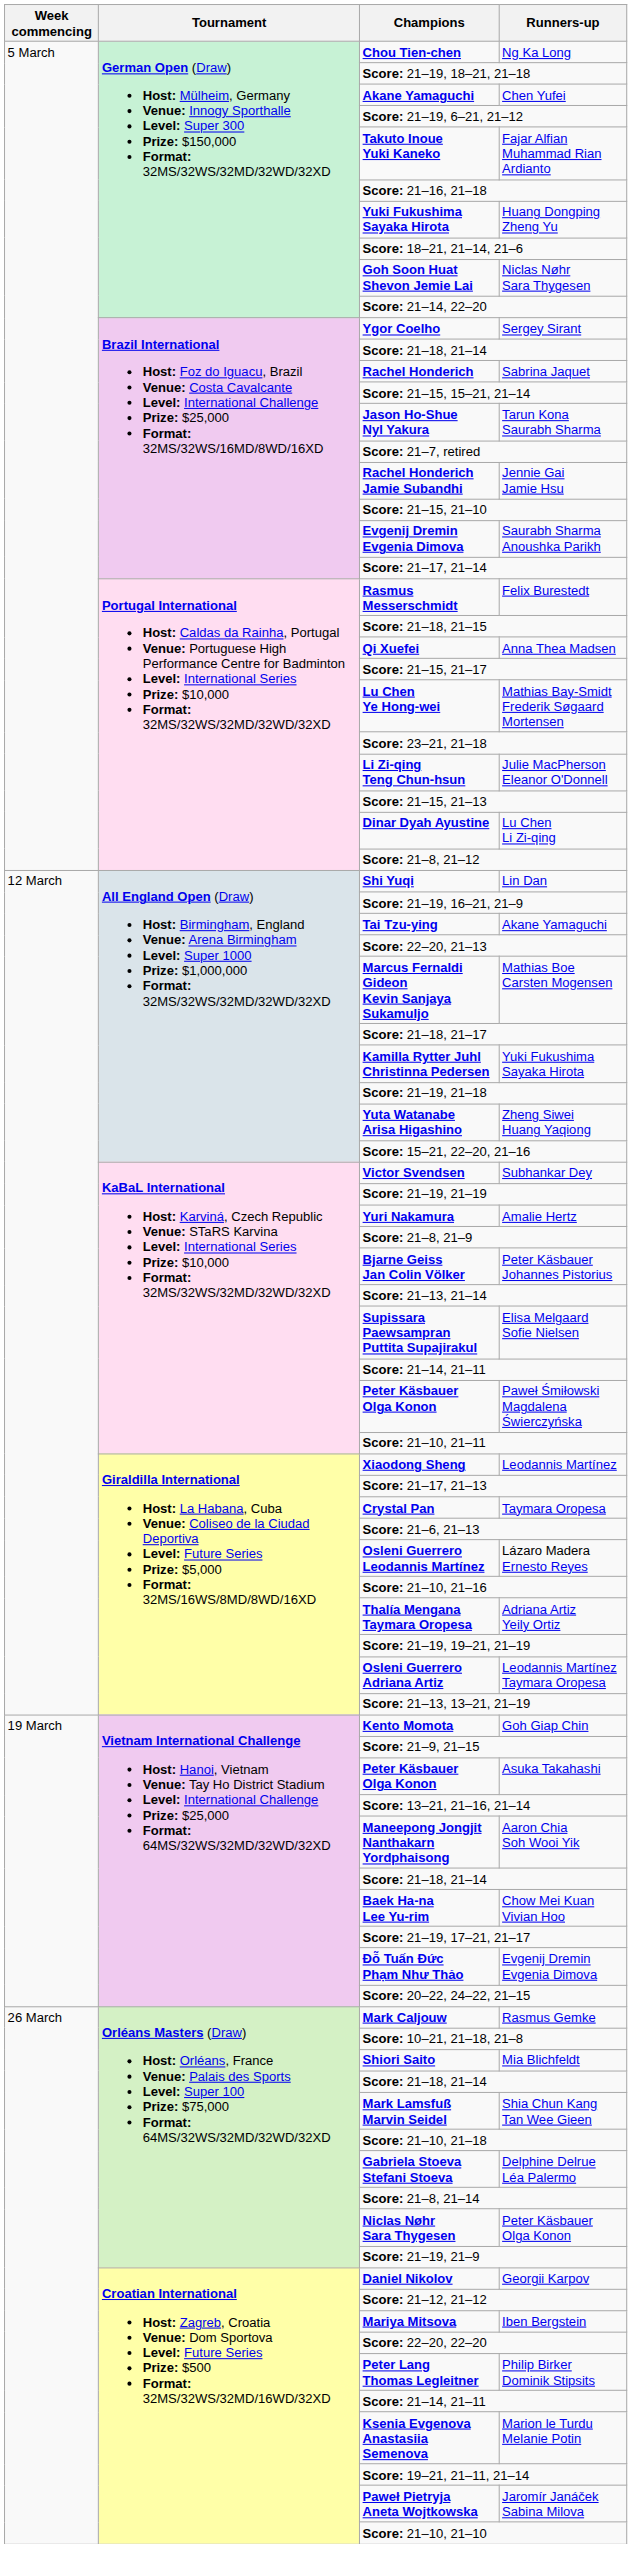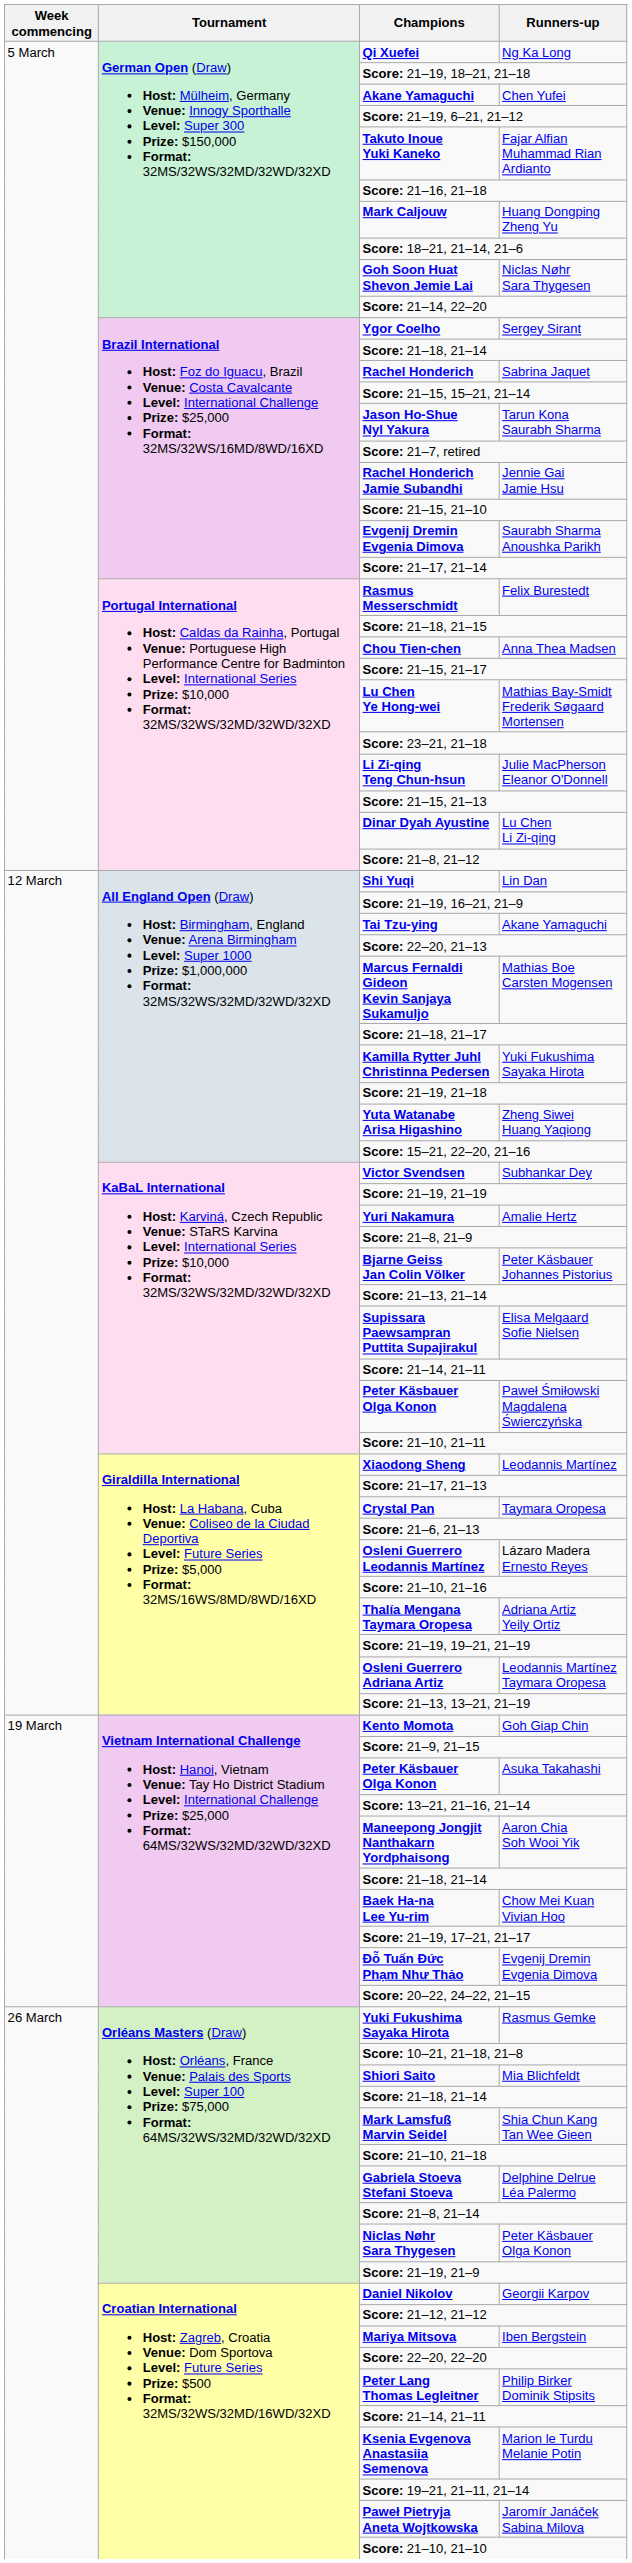Ng Ka Long | Champions: Chou Tien-chen -> Qi Xuefei
Huang Dongping Zheng Yu | Champions: Yuki Fukushima Sayaka Hirota -> Mark Caljouw
Anna Thea Madsen | Champions: Qi Xuefei -> Chou Tien-chen
Rasmus Gemke | Champions: Mark Caljouw -> Yuki Fukushima Sayaka Hirota
